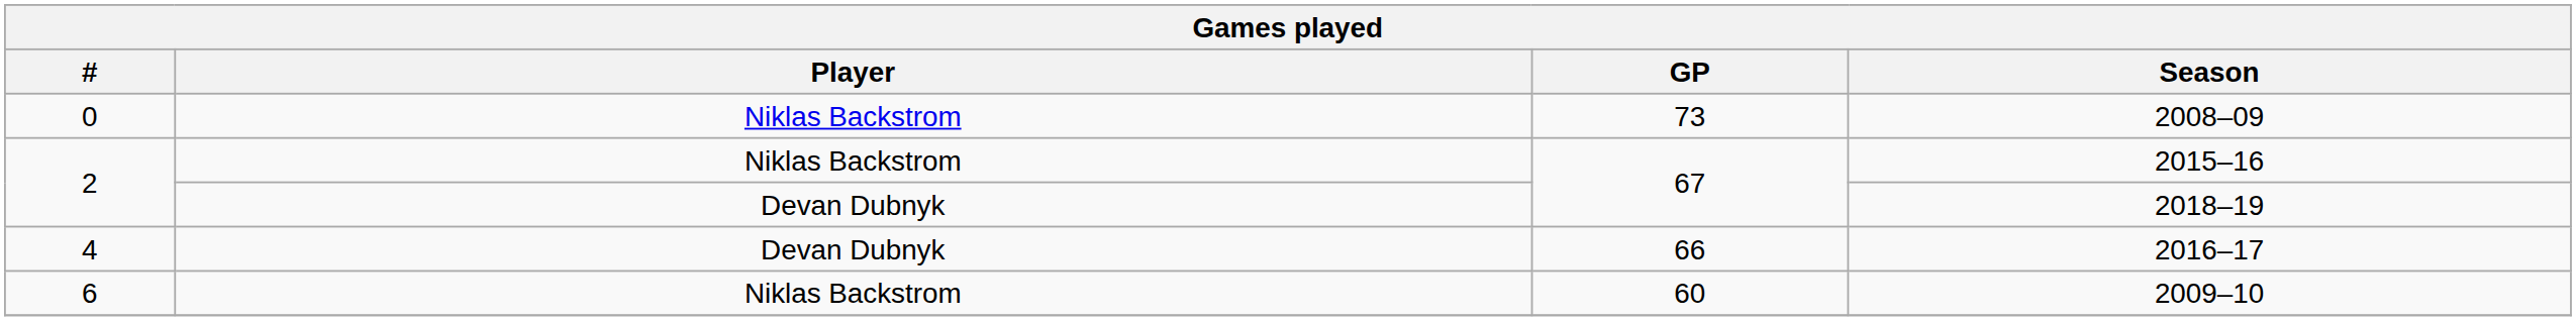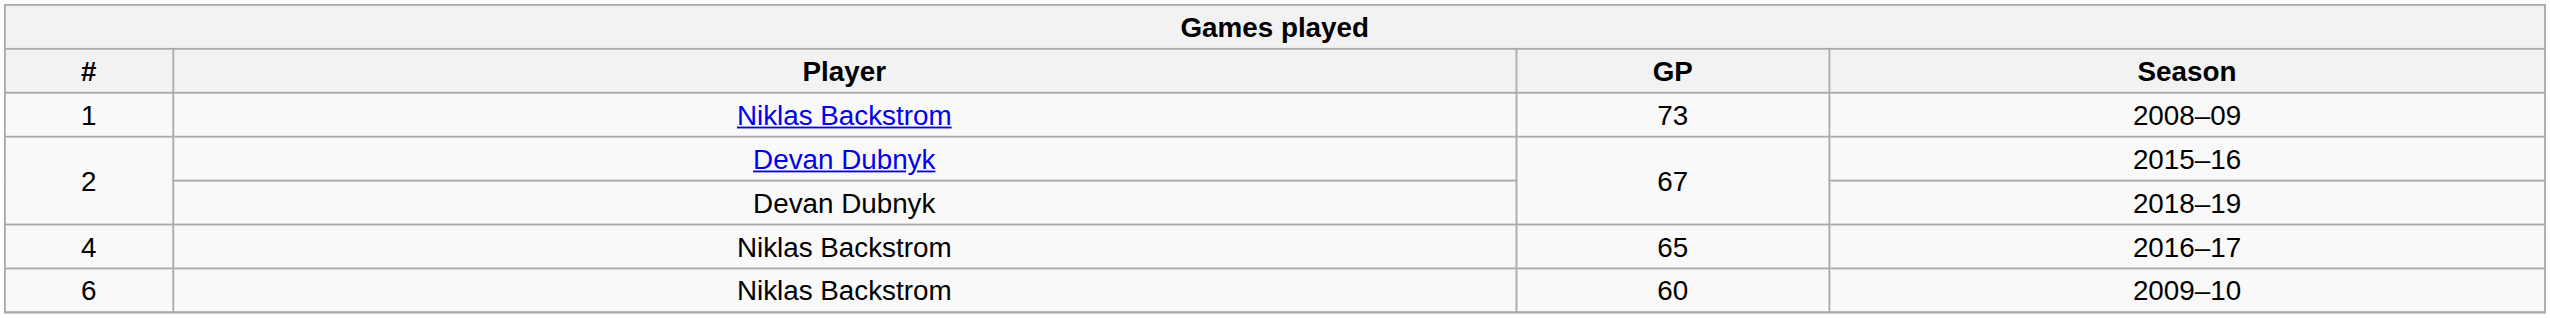2008–09 | #: 0 -> 1
2015–16 | Player: Niklas Backstrom -> Devan Dubnyk
2016–17 | Player: Devan Dubnyk -> Niklas Backstrom
2016–17 | GP: 66 -> 65
